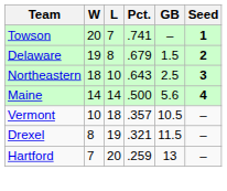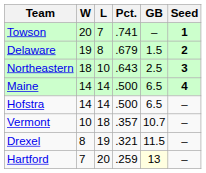Maine | GB: 5.6 -> 6.5
+ row: Hofstra | 14 | 14 | .500 | 6.5 | –
Vermont | GB: 10.5 -> 10.7
Hartford | GB: no background -> lightyellow background
